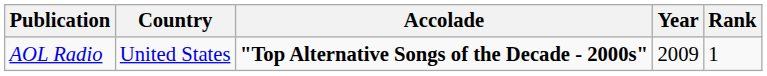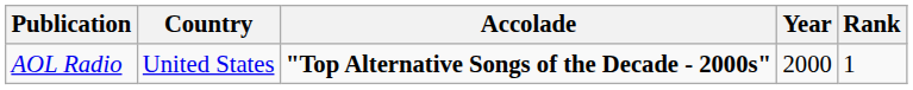AOL Radio | Year: 2009 -> 2000
